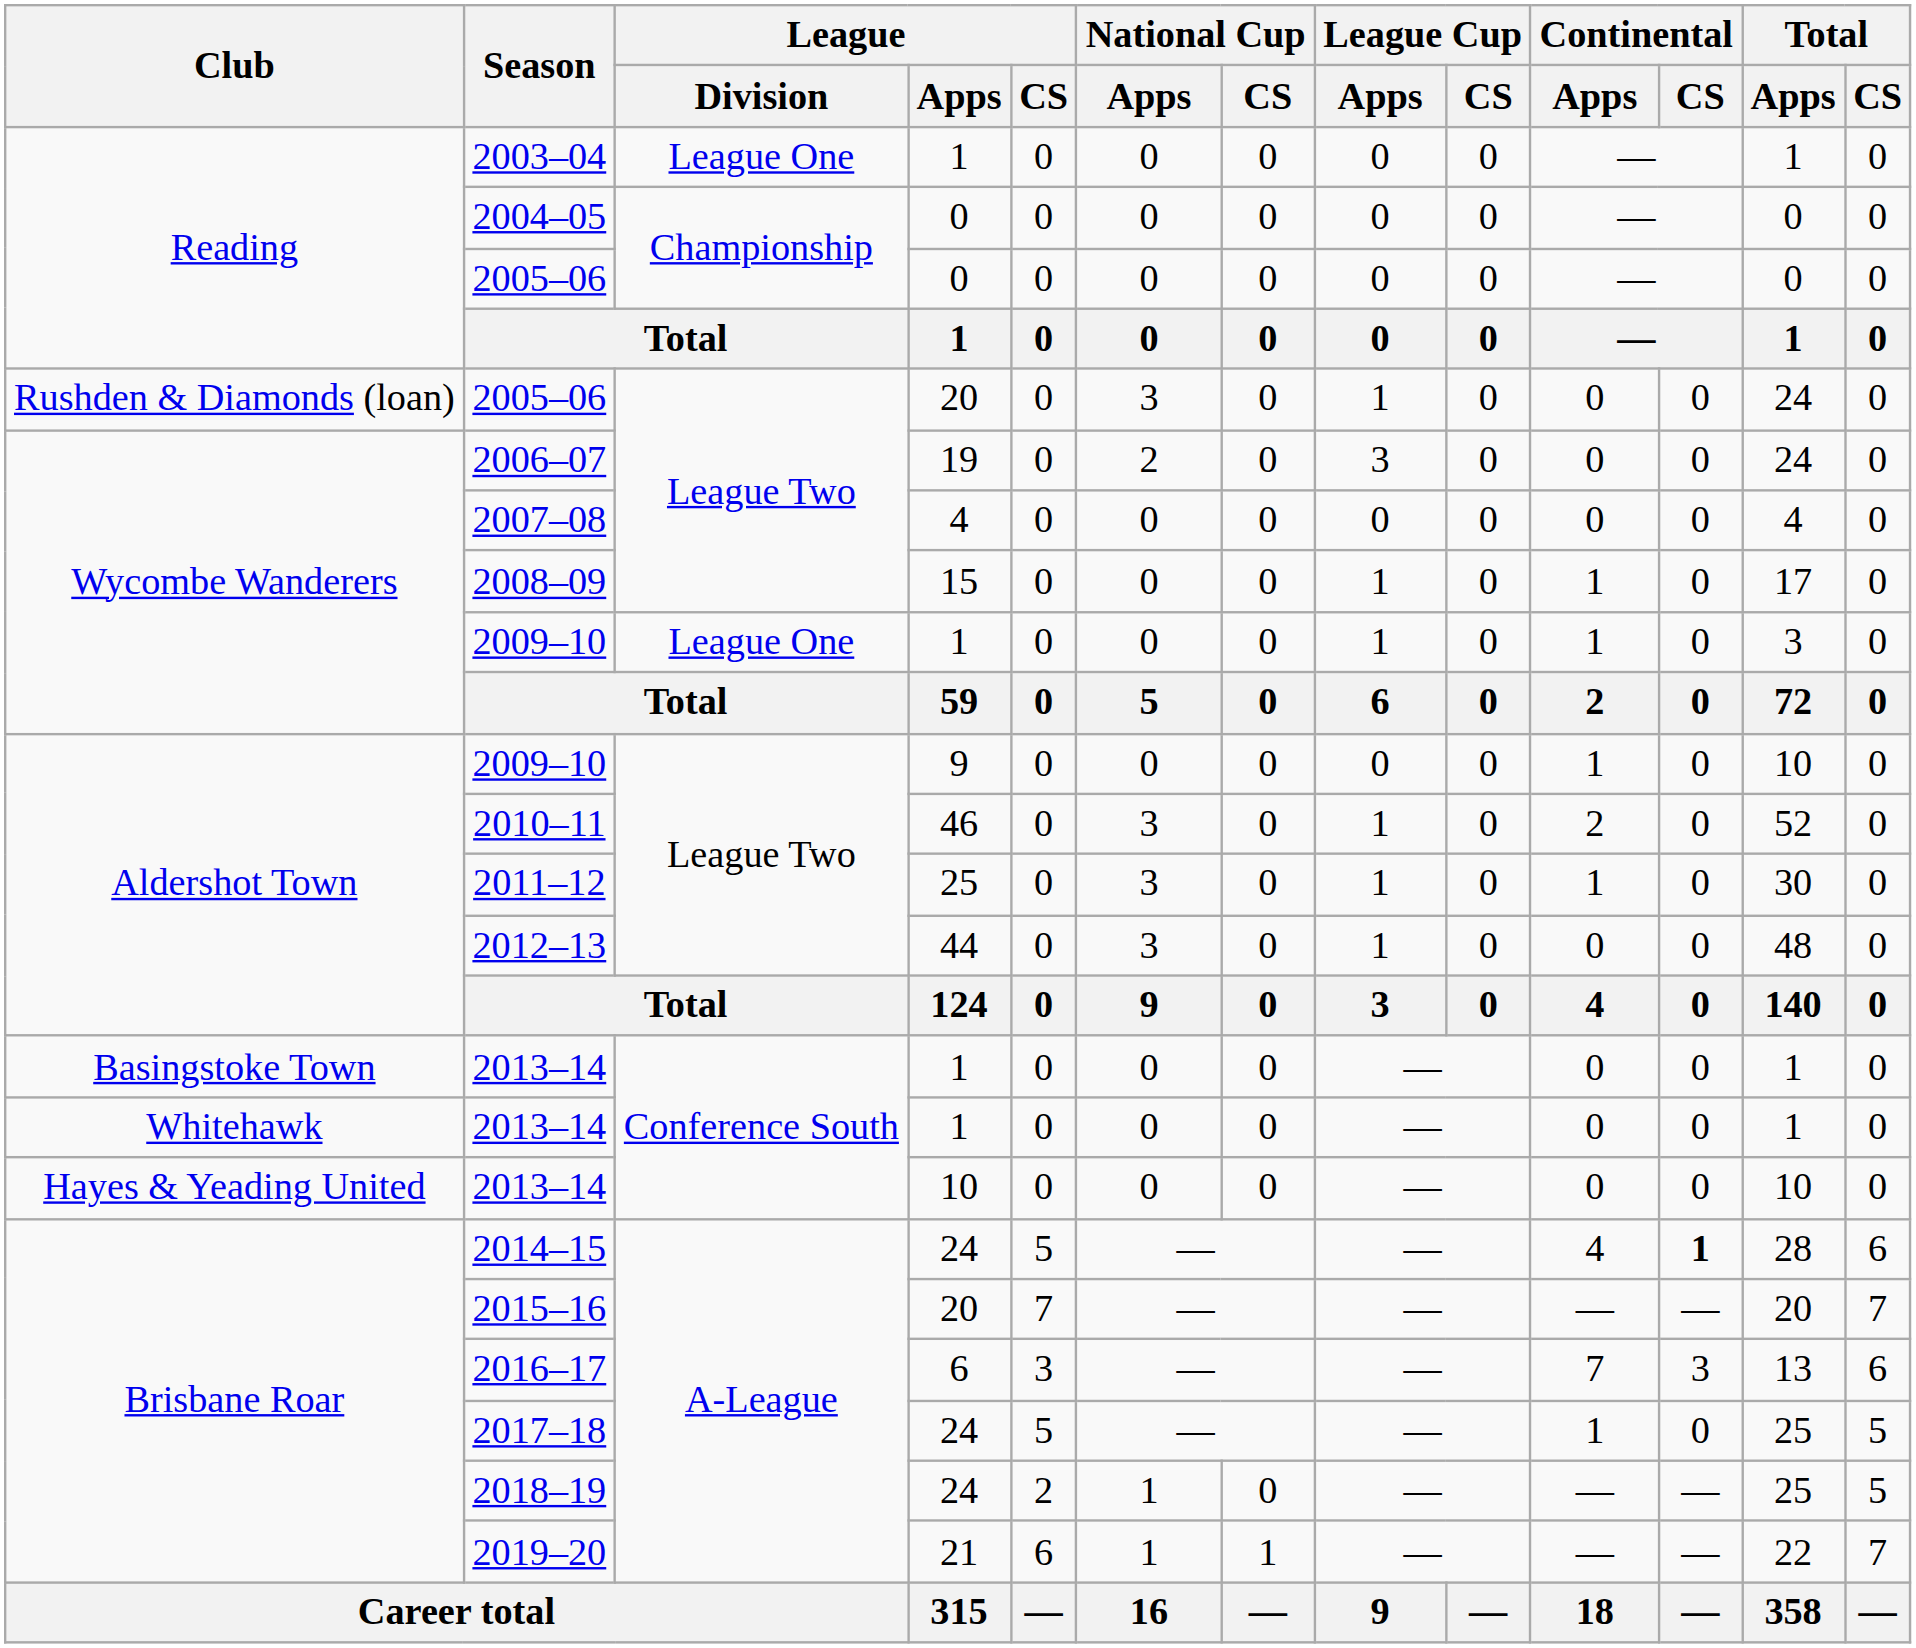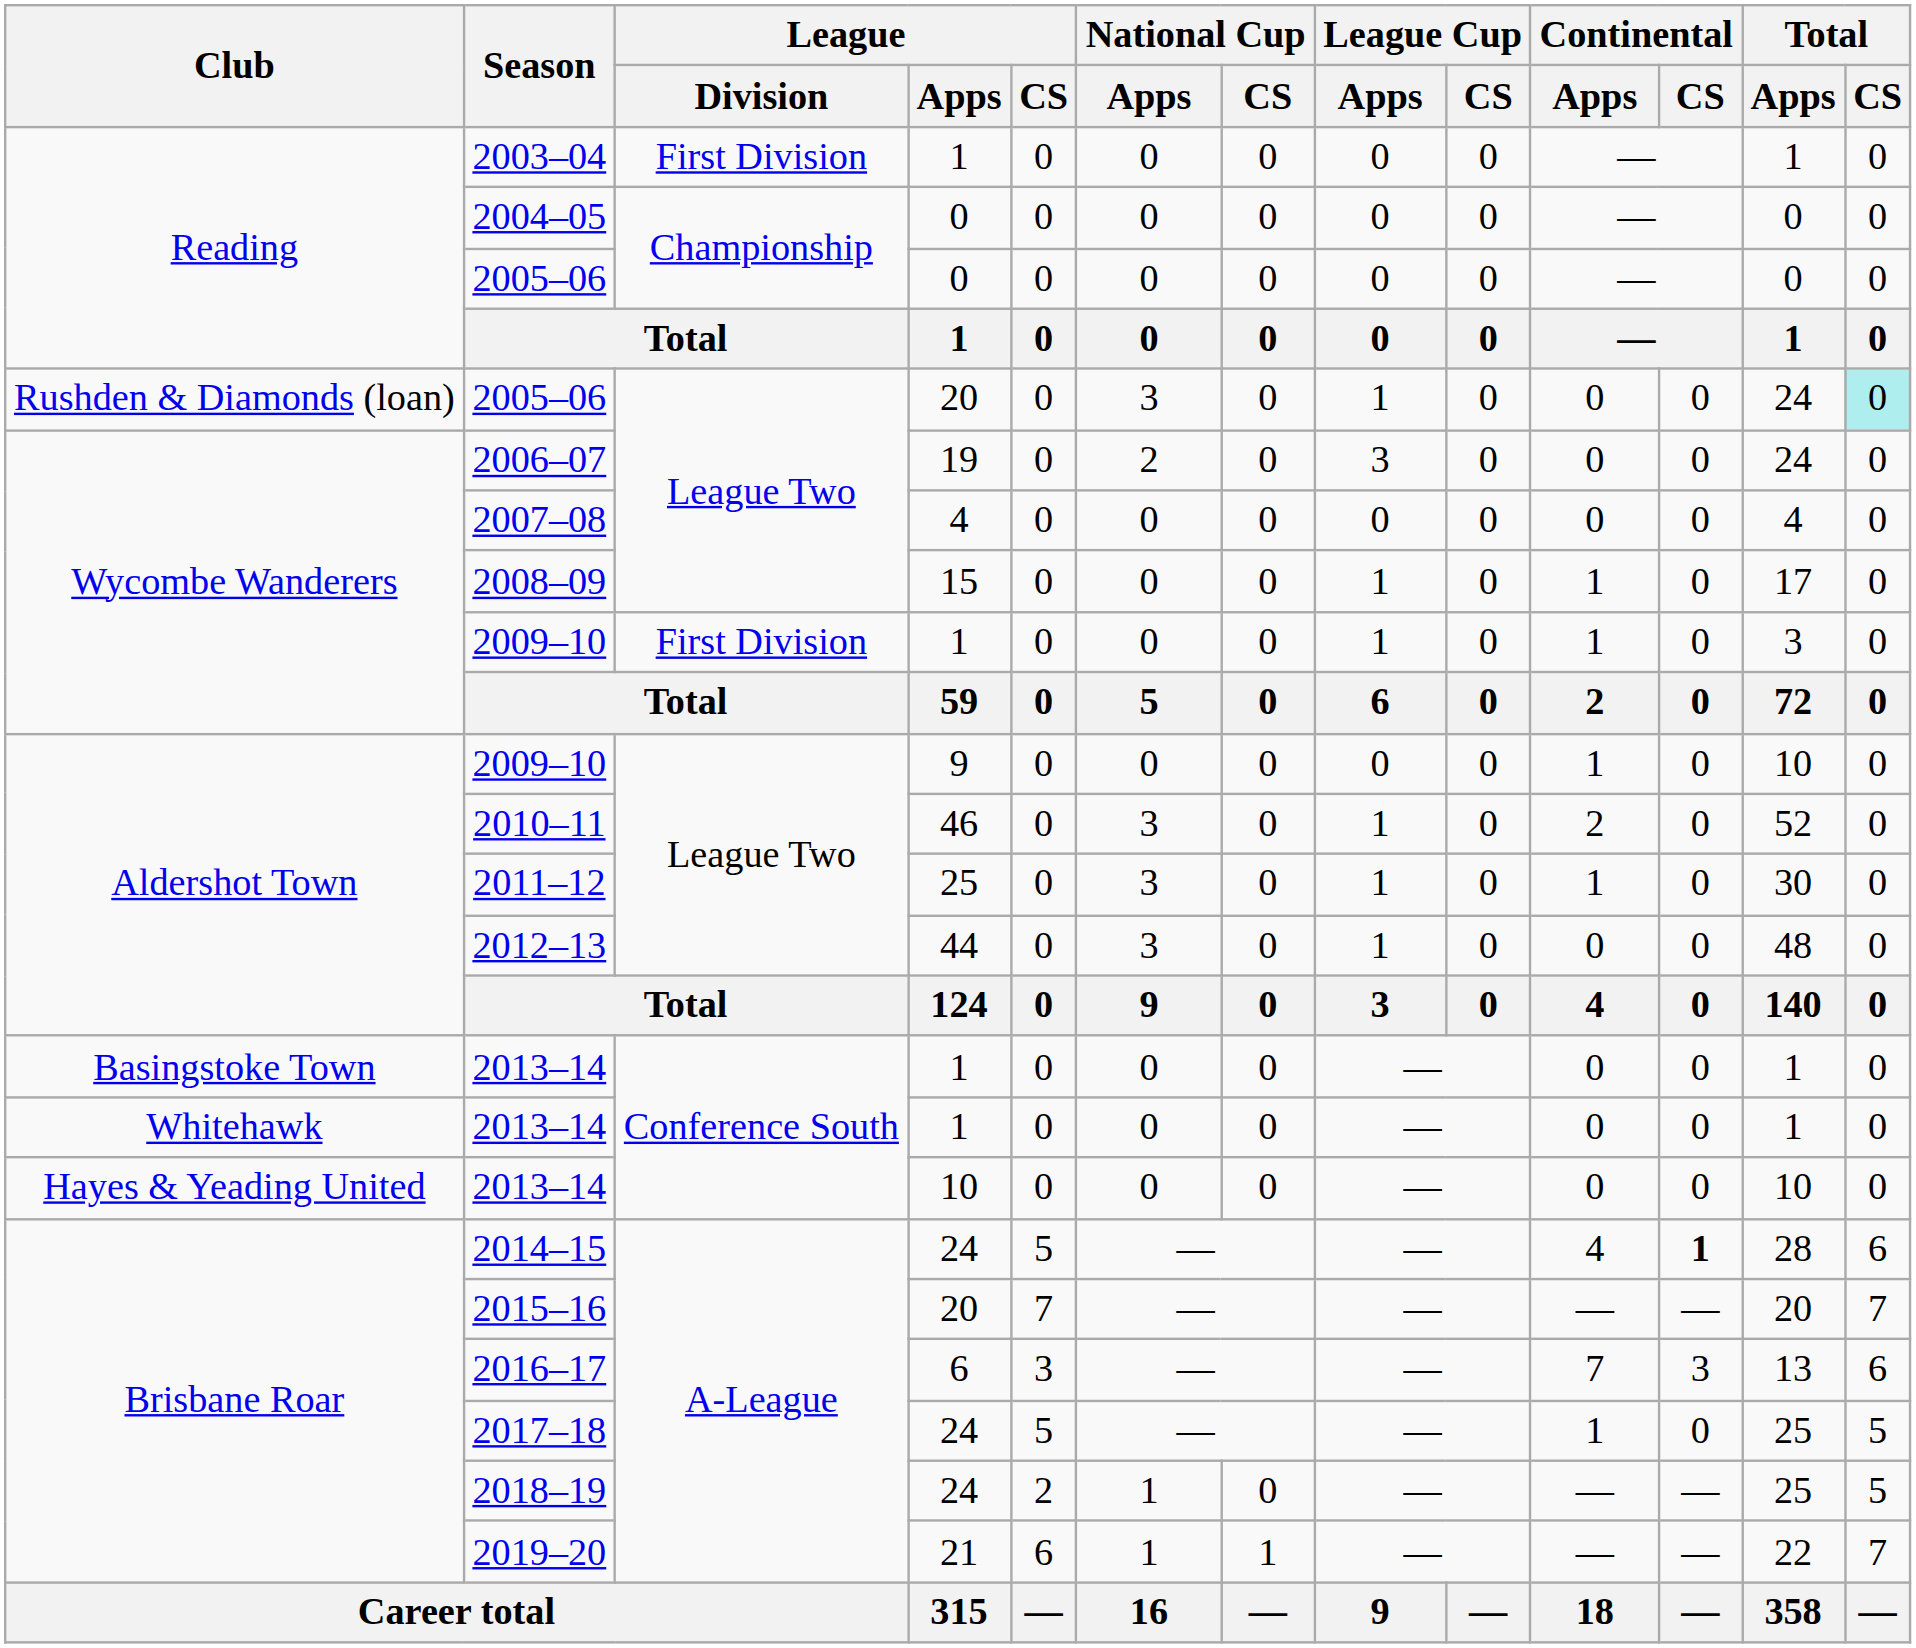2003–04 | League / Division: League One -> First Division
Rushden & Diamonds (loan) / 2005–06 | Total / CS: no background -> paleturquoise background
Wycombe Wanderers / 2009–10 | League / Division: League One -> First Division
